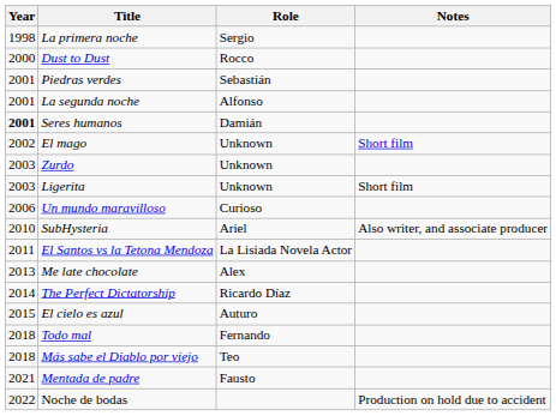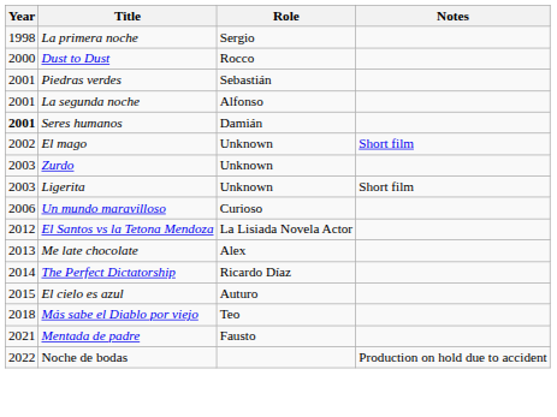- row: 2010 | SubHysteria | Ariel | Also writer, and associate producer
El Santos vs la Tetona Mendoza | Year: 2011 -> 2012
- row: 2018 | Todo mal | Fernando
